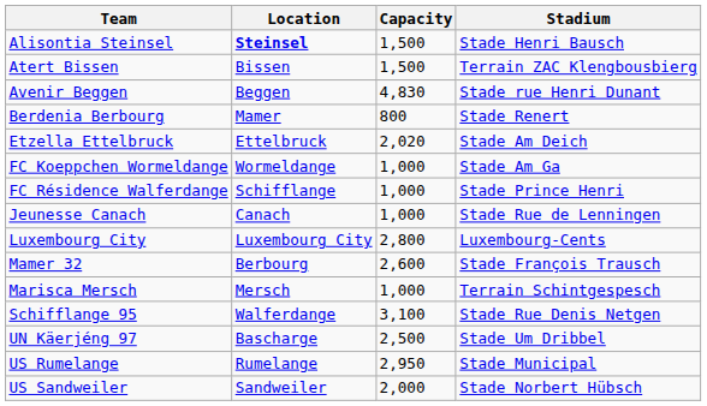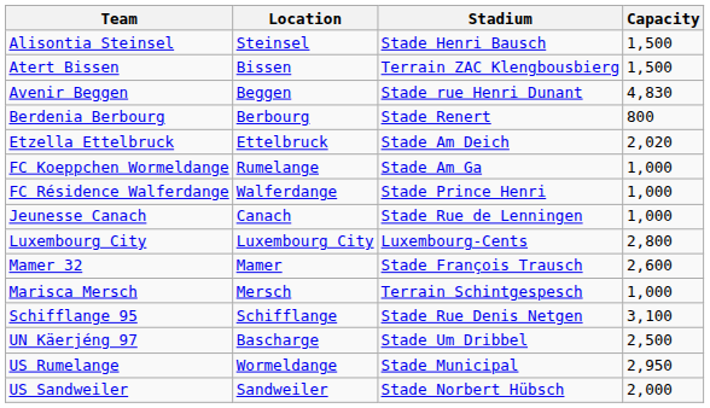columns swapped: Stadium <-> Capacity
Alisontia Steinsel | Location: bold -> normal
Berdenia Berbourg | Location: Mamer -> Berbourg
FC Koeppchen Wormeldange | Location: Wormeldange -> Rumelange
FC Résidence Walferdange | Location: Schifflange -> Walferdange
Mamer 32 | Location: Berbourg -> Mamer
Schifflange 95 | Location: Walferdange -> Schifflange
US Rumelange | Location: Rumelange -> Wormeldange
